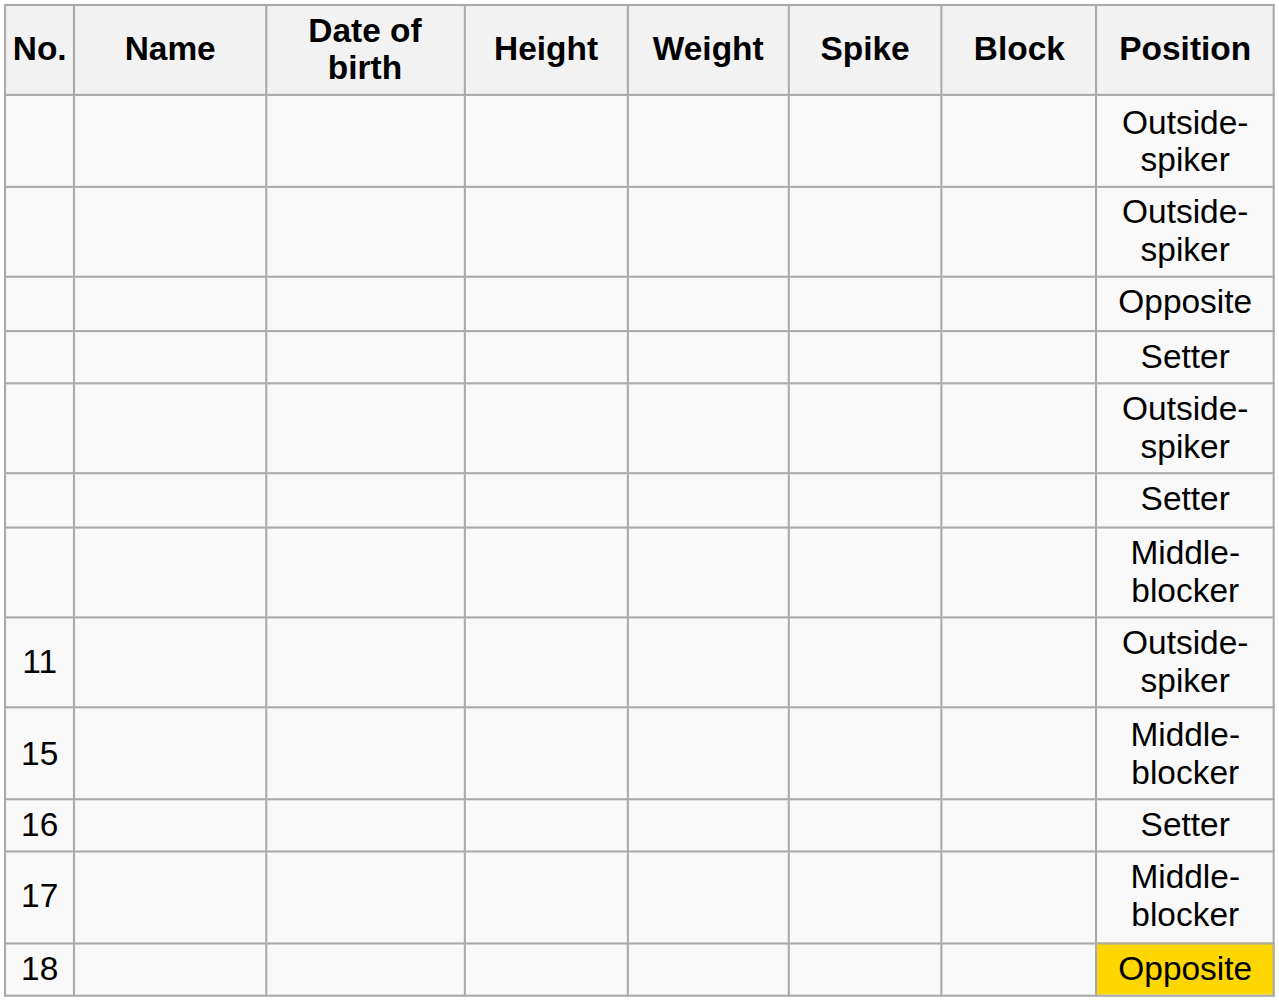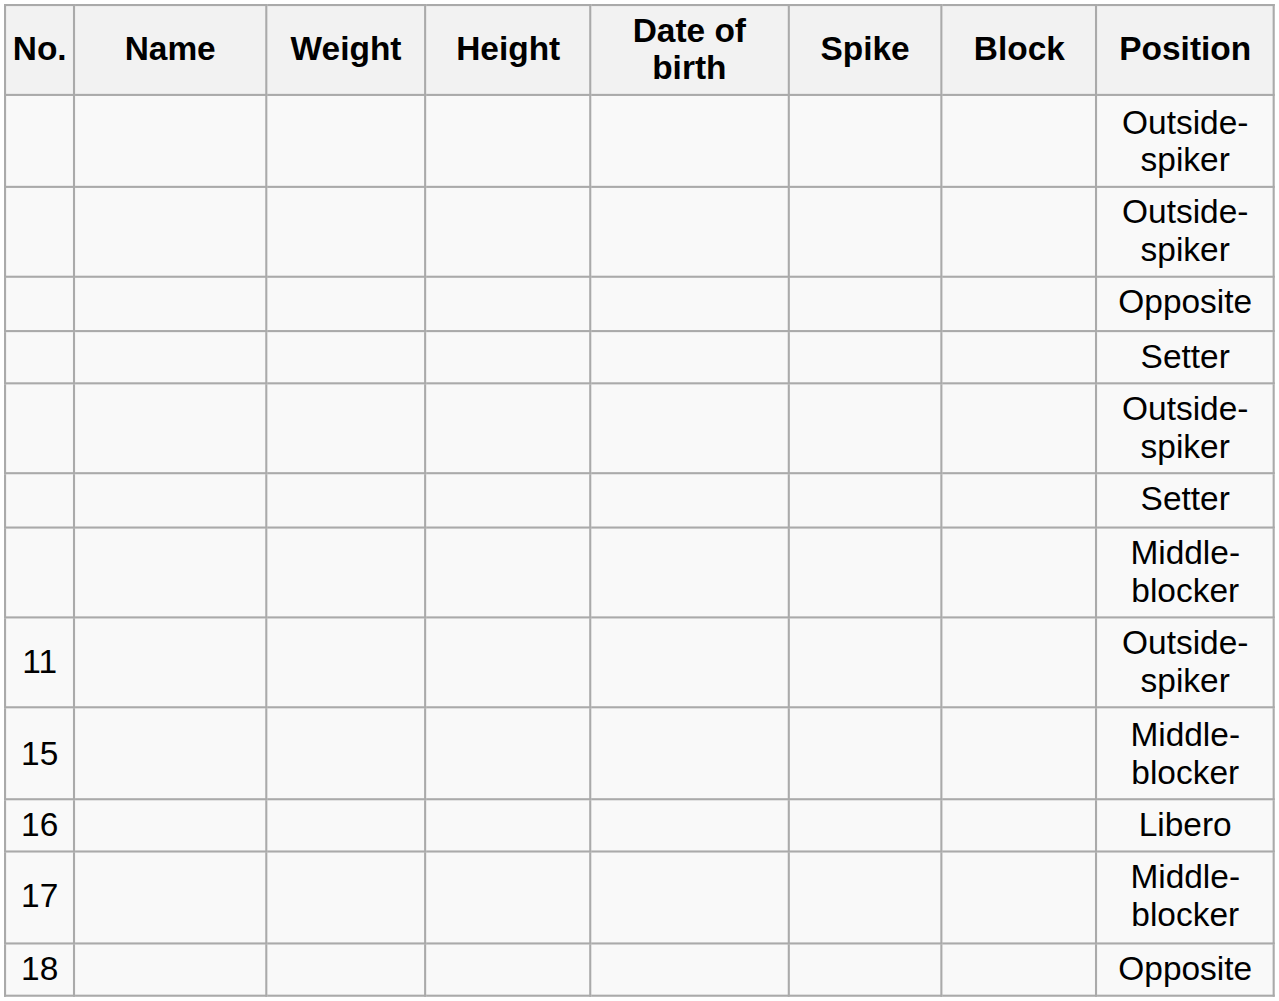columns swapped: Date of birth <-> Weight
16 | Position: Setter -> Libero
18 | Position: gold background -> no background
